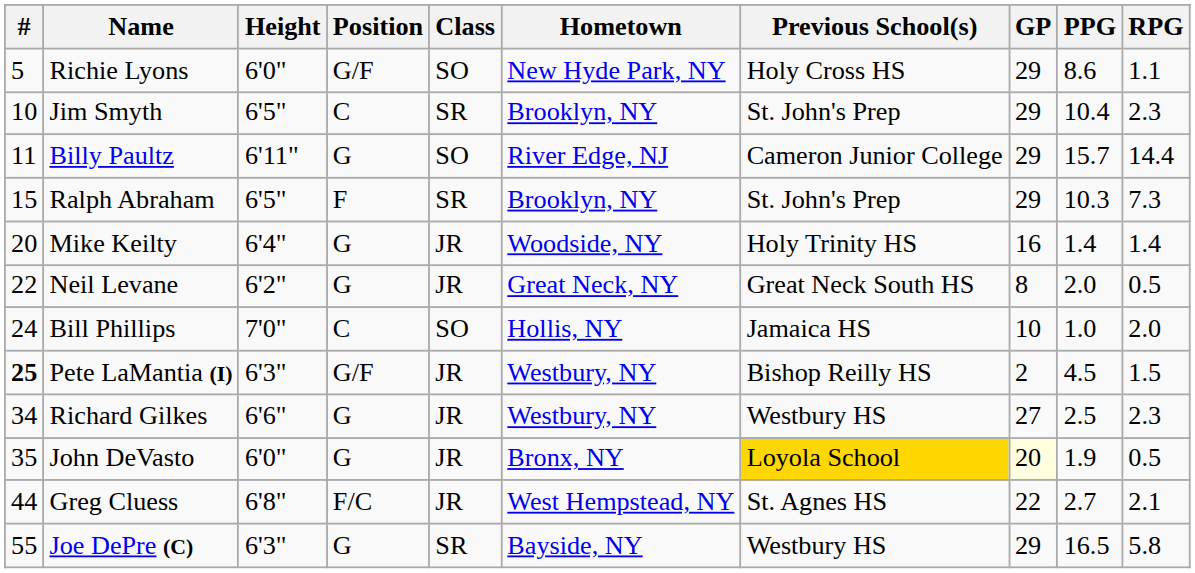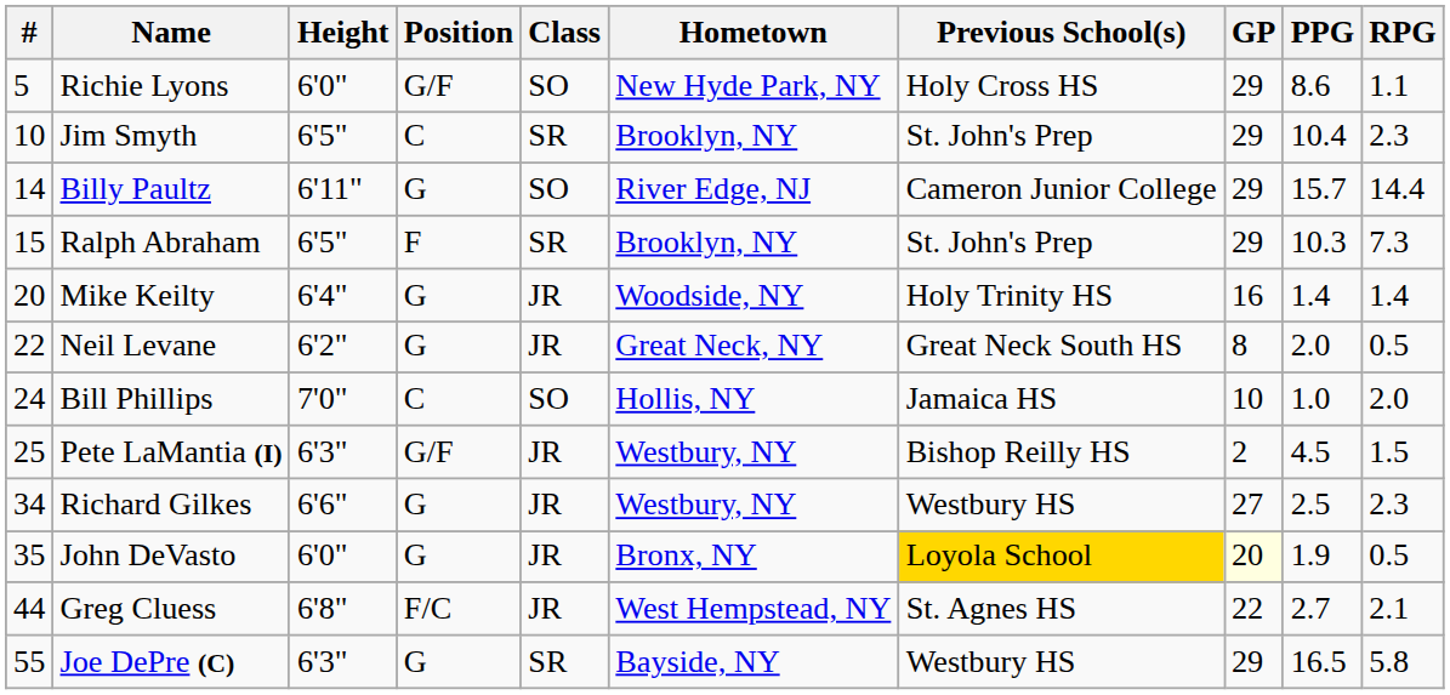Billy Paultz | #: 11 -> 14
Pete LaMantia (I) | #: bold -> normal
